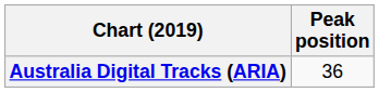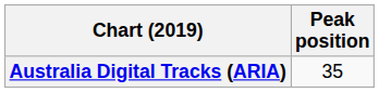Australia Digital Tracks (ARIA) | Peak position: 36 -> 35
